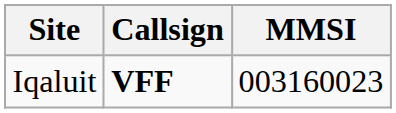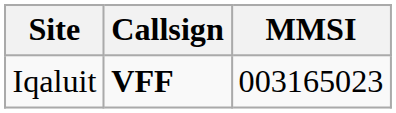Iqaluit | MMSI: 003160023 -> 003165023
